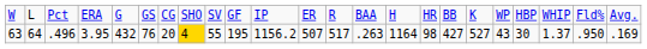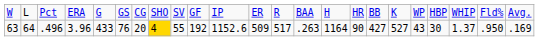63 | column 4: 3.95 -> 3.96
63 | column 5: 432 -> 433
63 | column 10: 195 -> 192
63 | column 11: 1156.2 -> 1152.6
63 | column 12: 507 -> 509
63 | column 16: 98 -> 90
